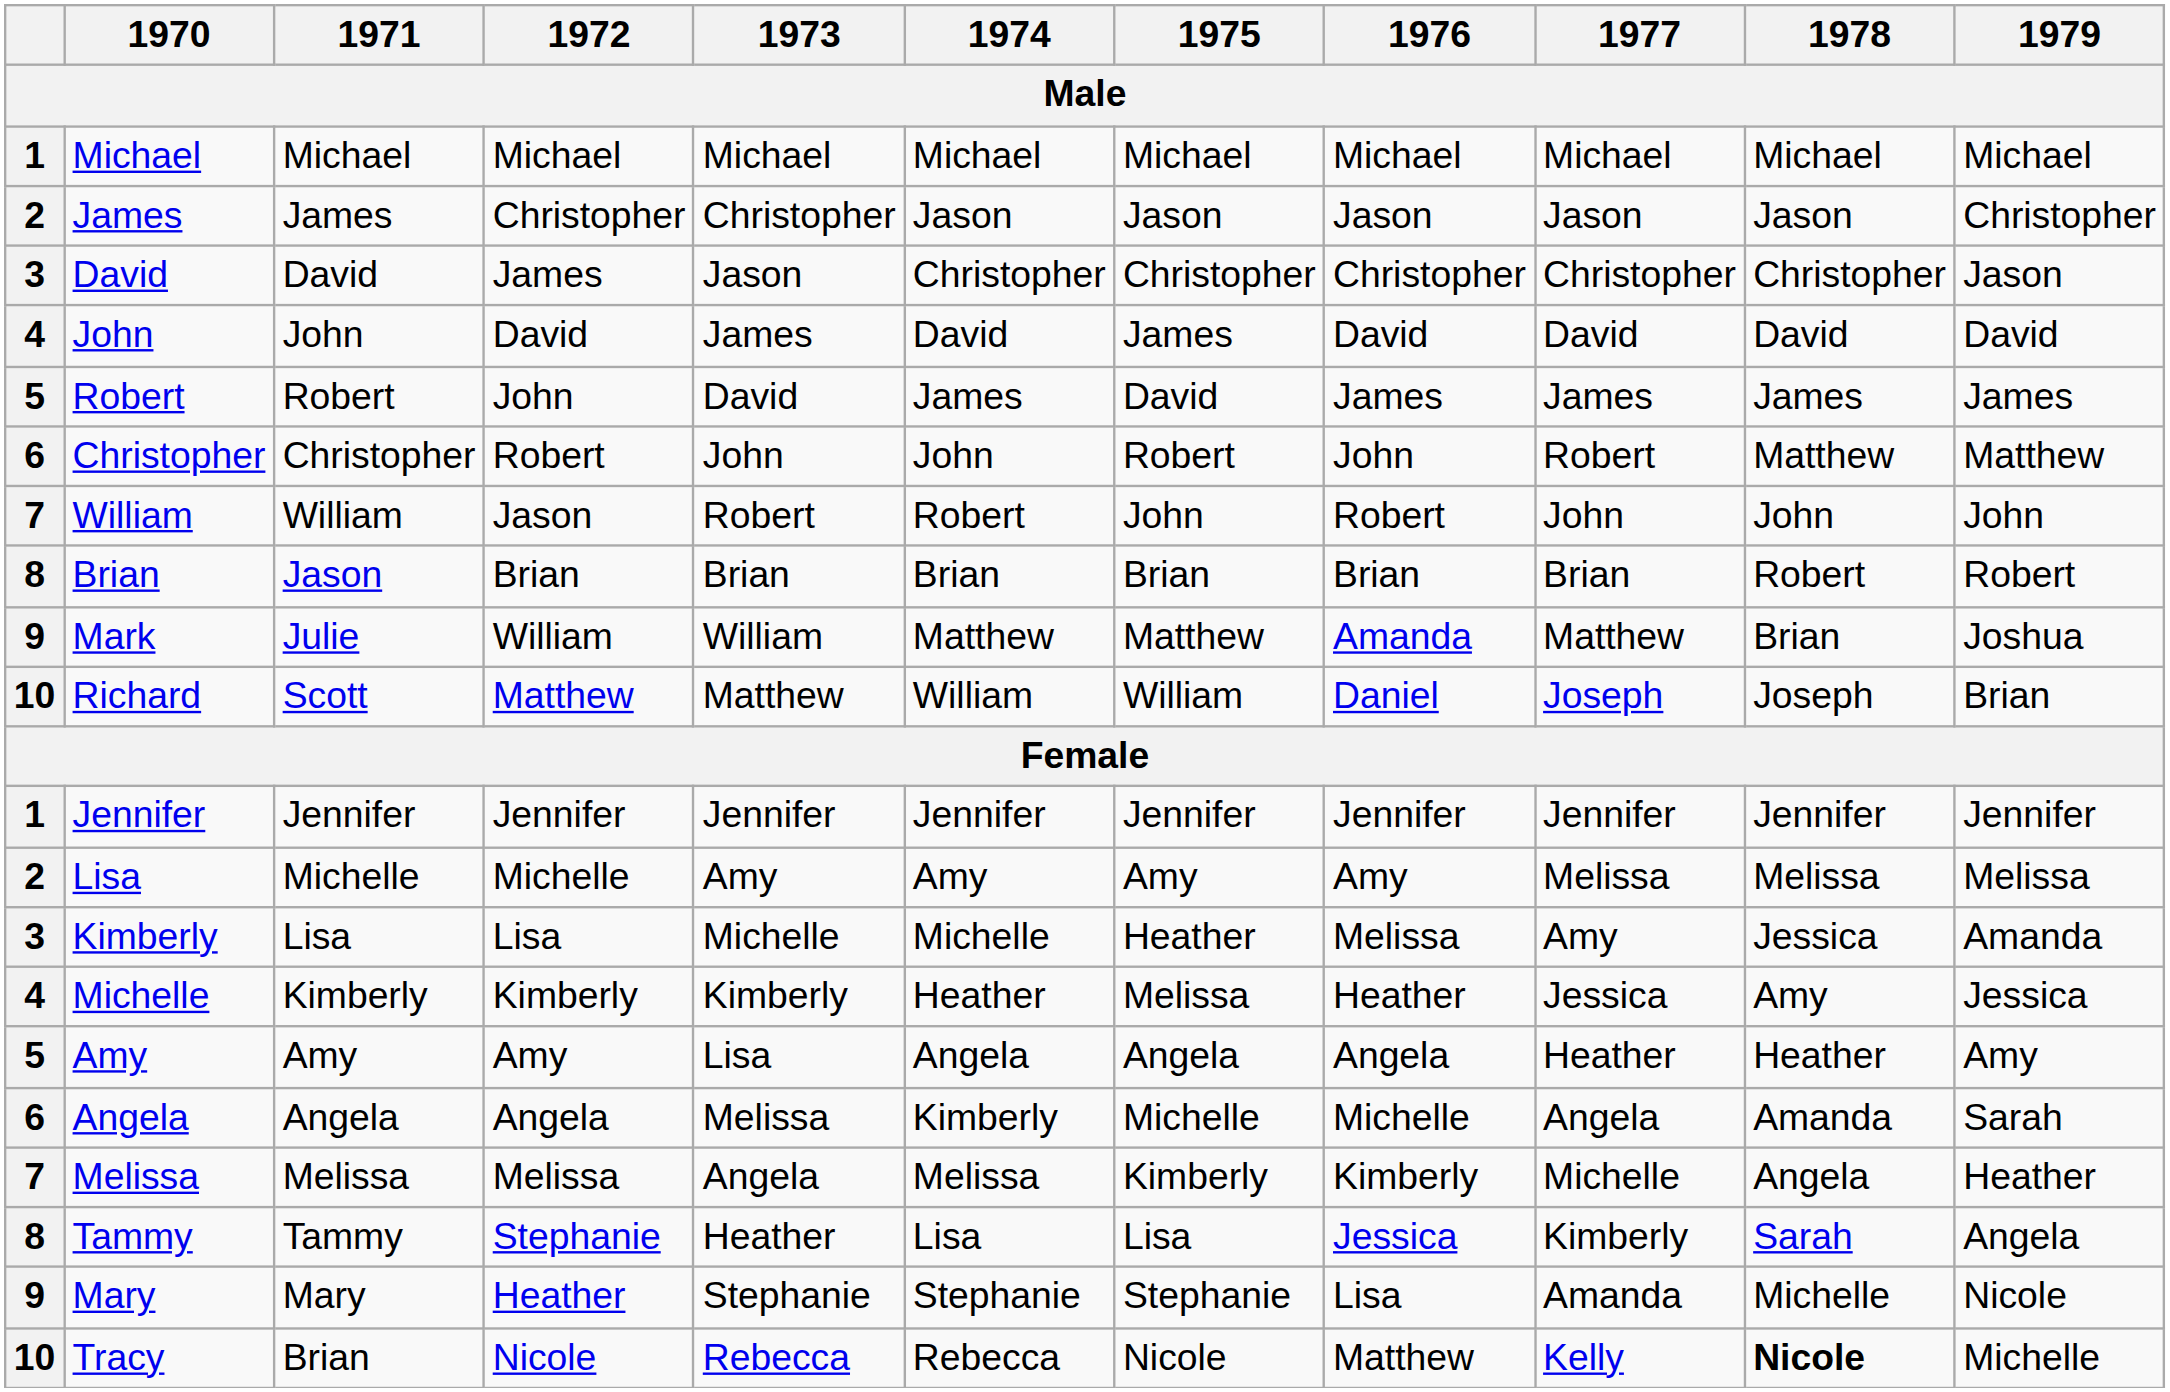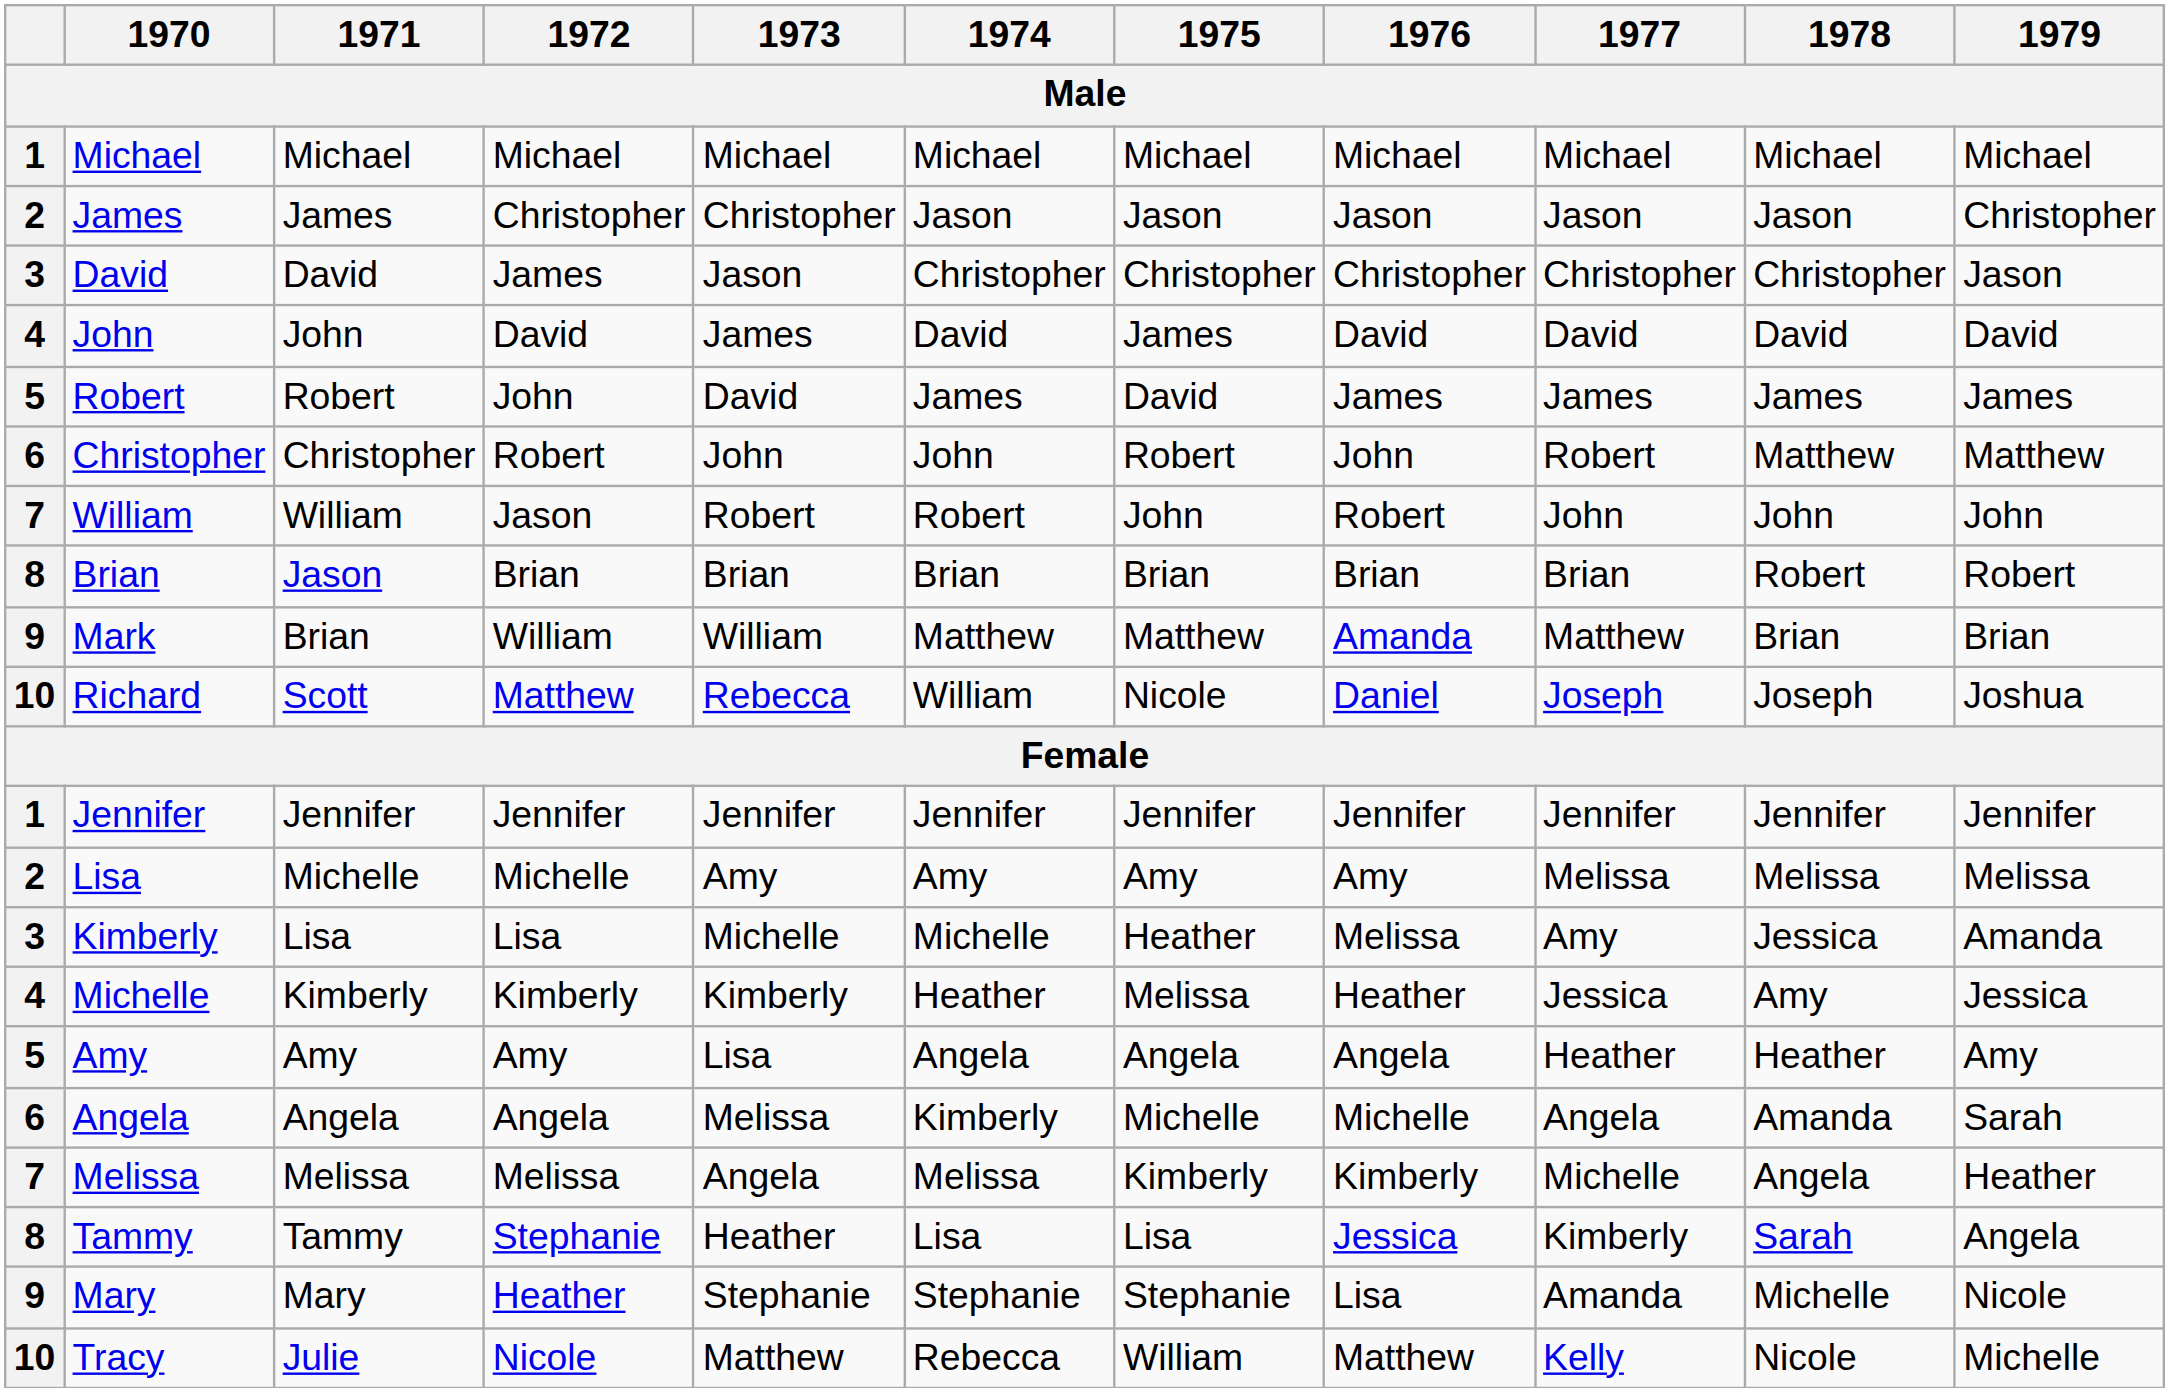Mark | 1971: Julie -> Brian
Mark | 1979: Joshua -> Brian
Richard | 1973: Matthew -> Rebecca
Richard | 1975: William -> Nicole
Richard | 1979: Brian -> Joshua
Tracy | 1971: Brian -> Julie
Tracy | 1973: Rebecca -> Matthew
Tracy | 1975: Nicole -> William
Tracy | 1978: bold -> normal
